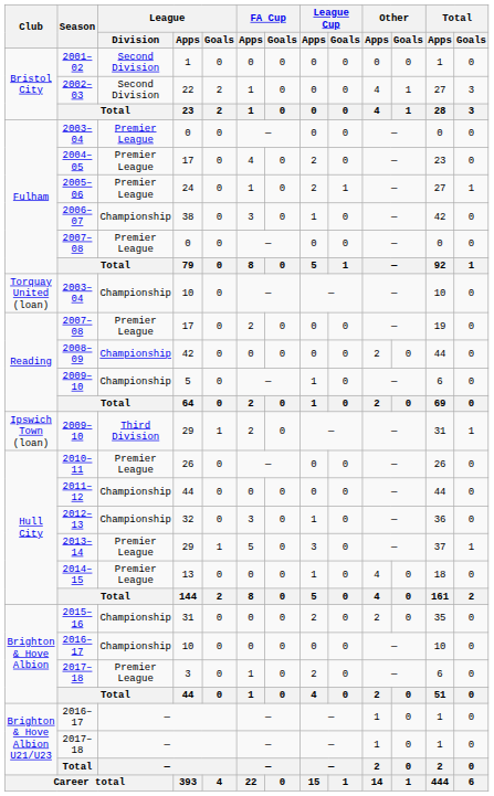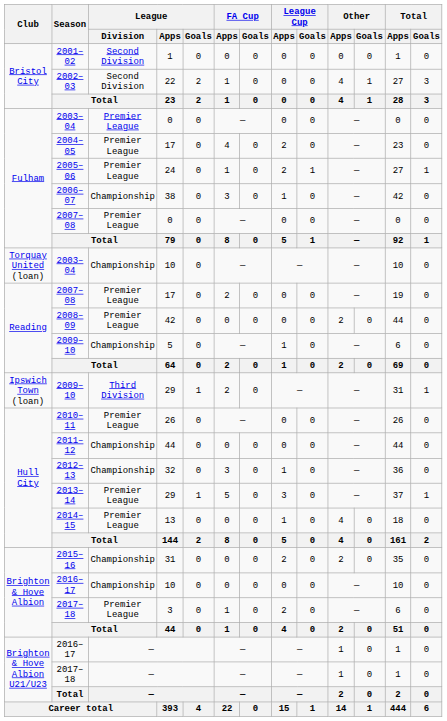2008–09 | League / Division: Championship -> Premier League
